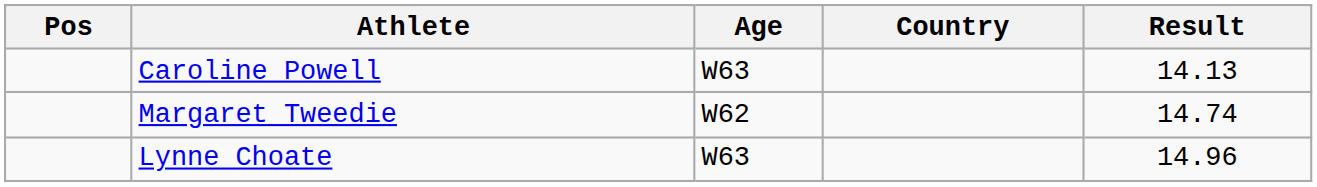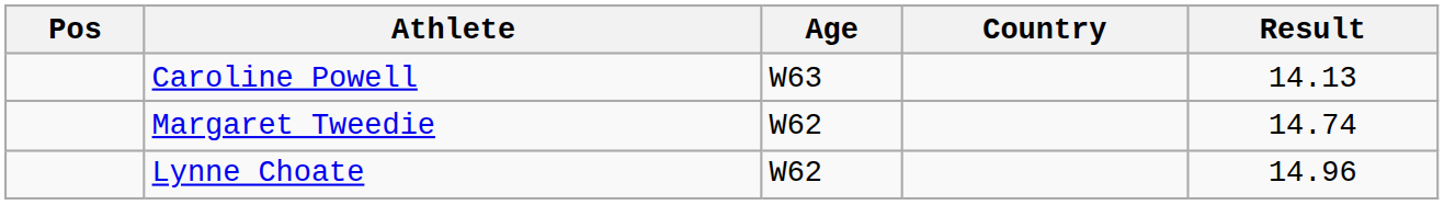Lynne Choate | Age: W63 -> W62
